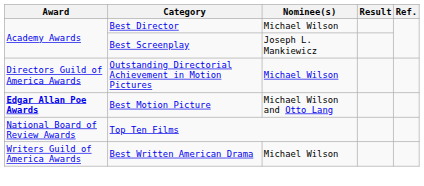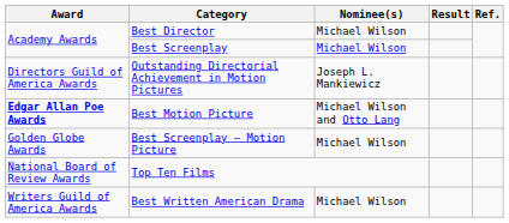Best Screenplay | Nominee(s): Joseph L. Mankiewicz -> Michael Wilson
Outstanding Directorial Achievement in Motion Pictures | Nominee(s): Michael Wilson -> Joseph L. Mankiewicz
+ row: Golden Globe Awards | Best Screenplay – Motion Picture | Michael Wilson
